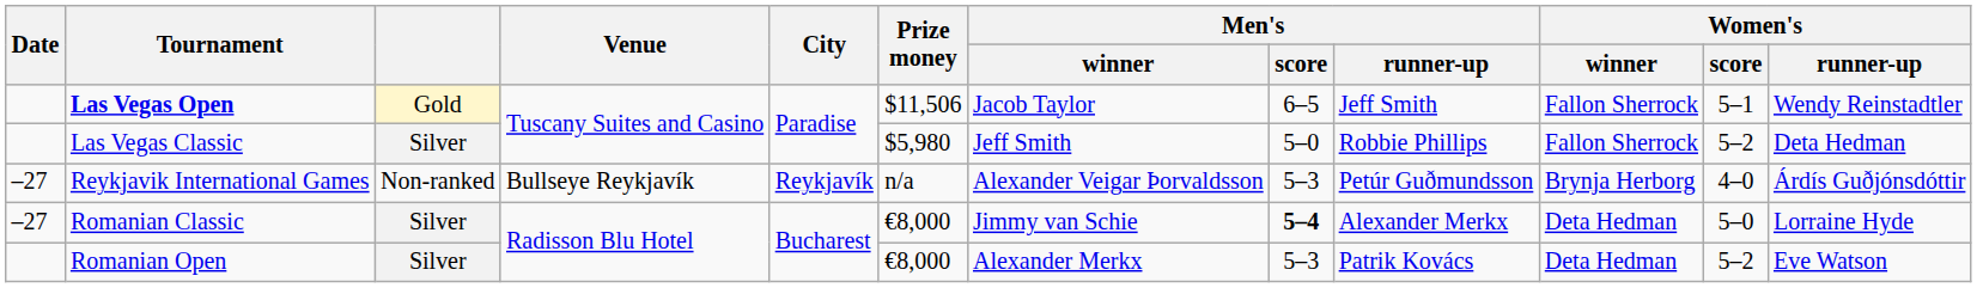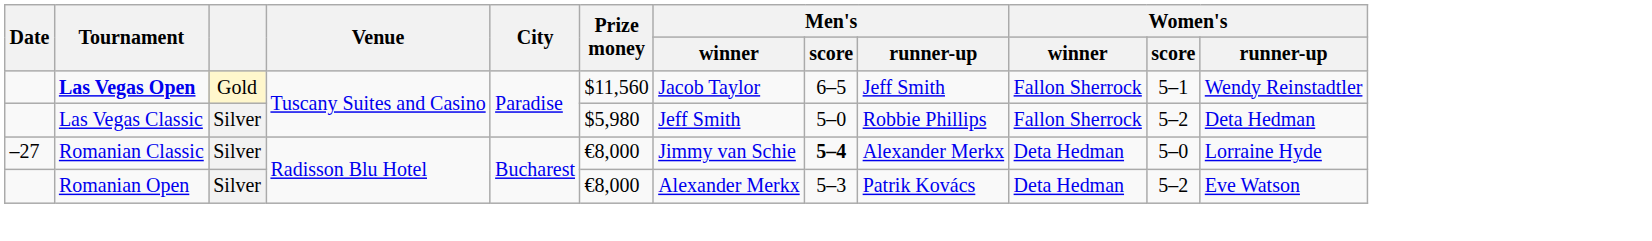Las Vegas Open | Prize money: $11,506 -> $11,560
- row: –27 | Reykjavik International Games | Non-ranked | Bullseye Reykjavík | Reykjavík | n/a | Alexander Veigar Þorvaldsson | 5–3 | Petúr Guðmundsson | Brynja Herborg | 4–0 | Árdís Guðjónsdóttir
